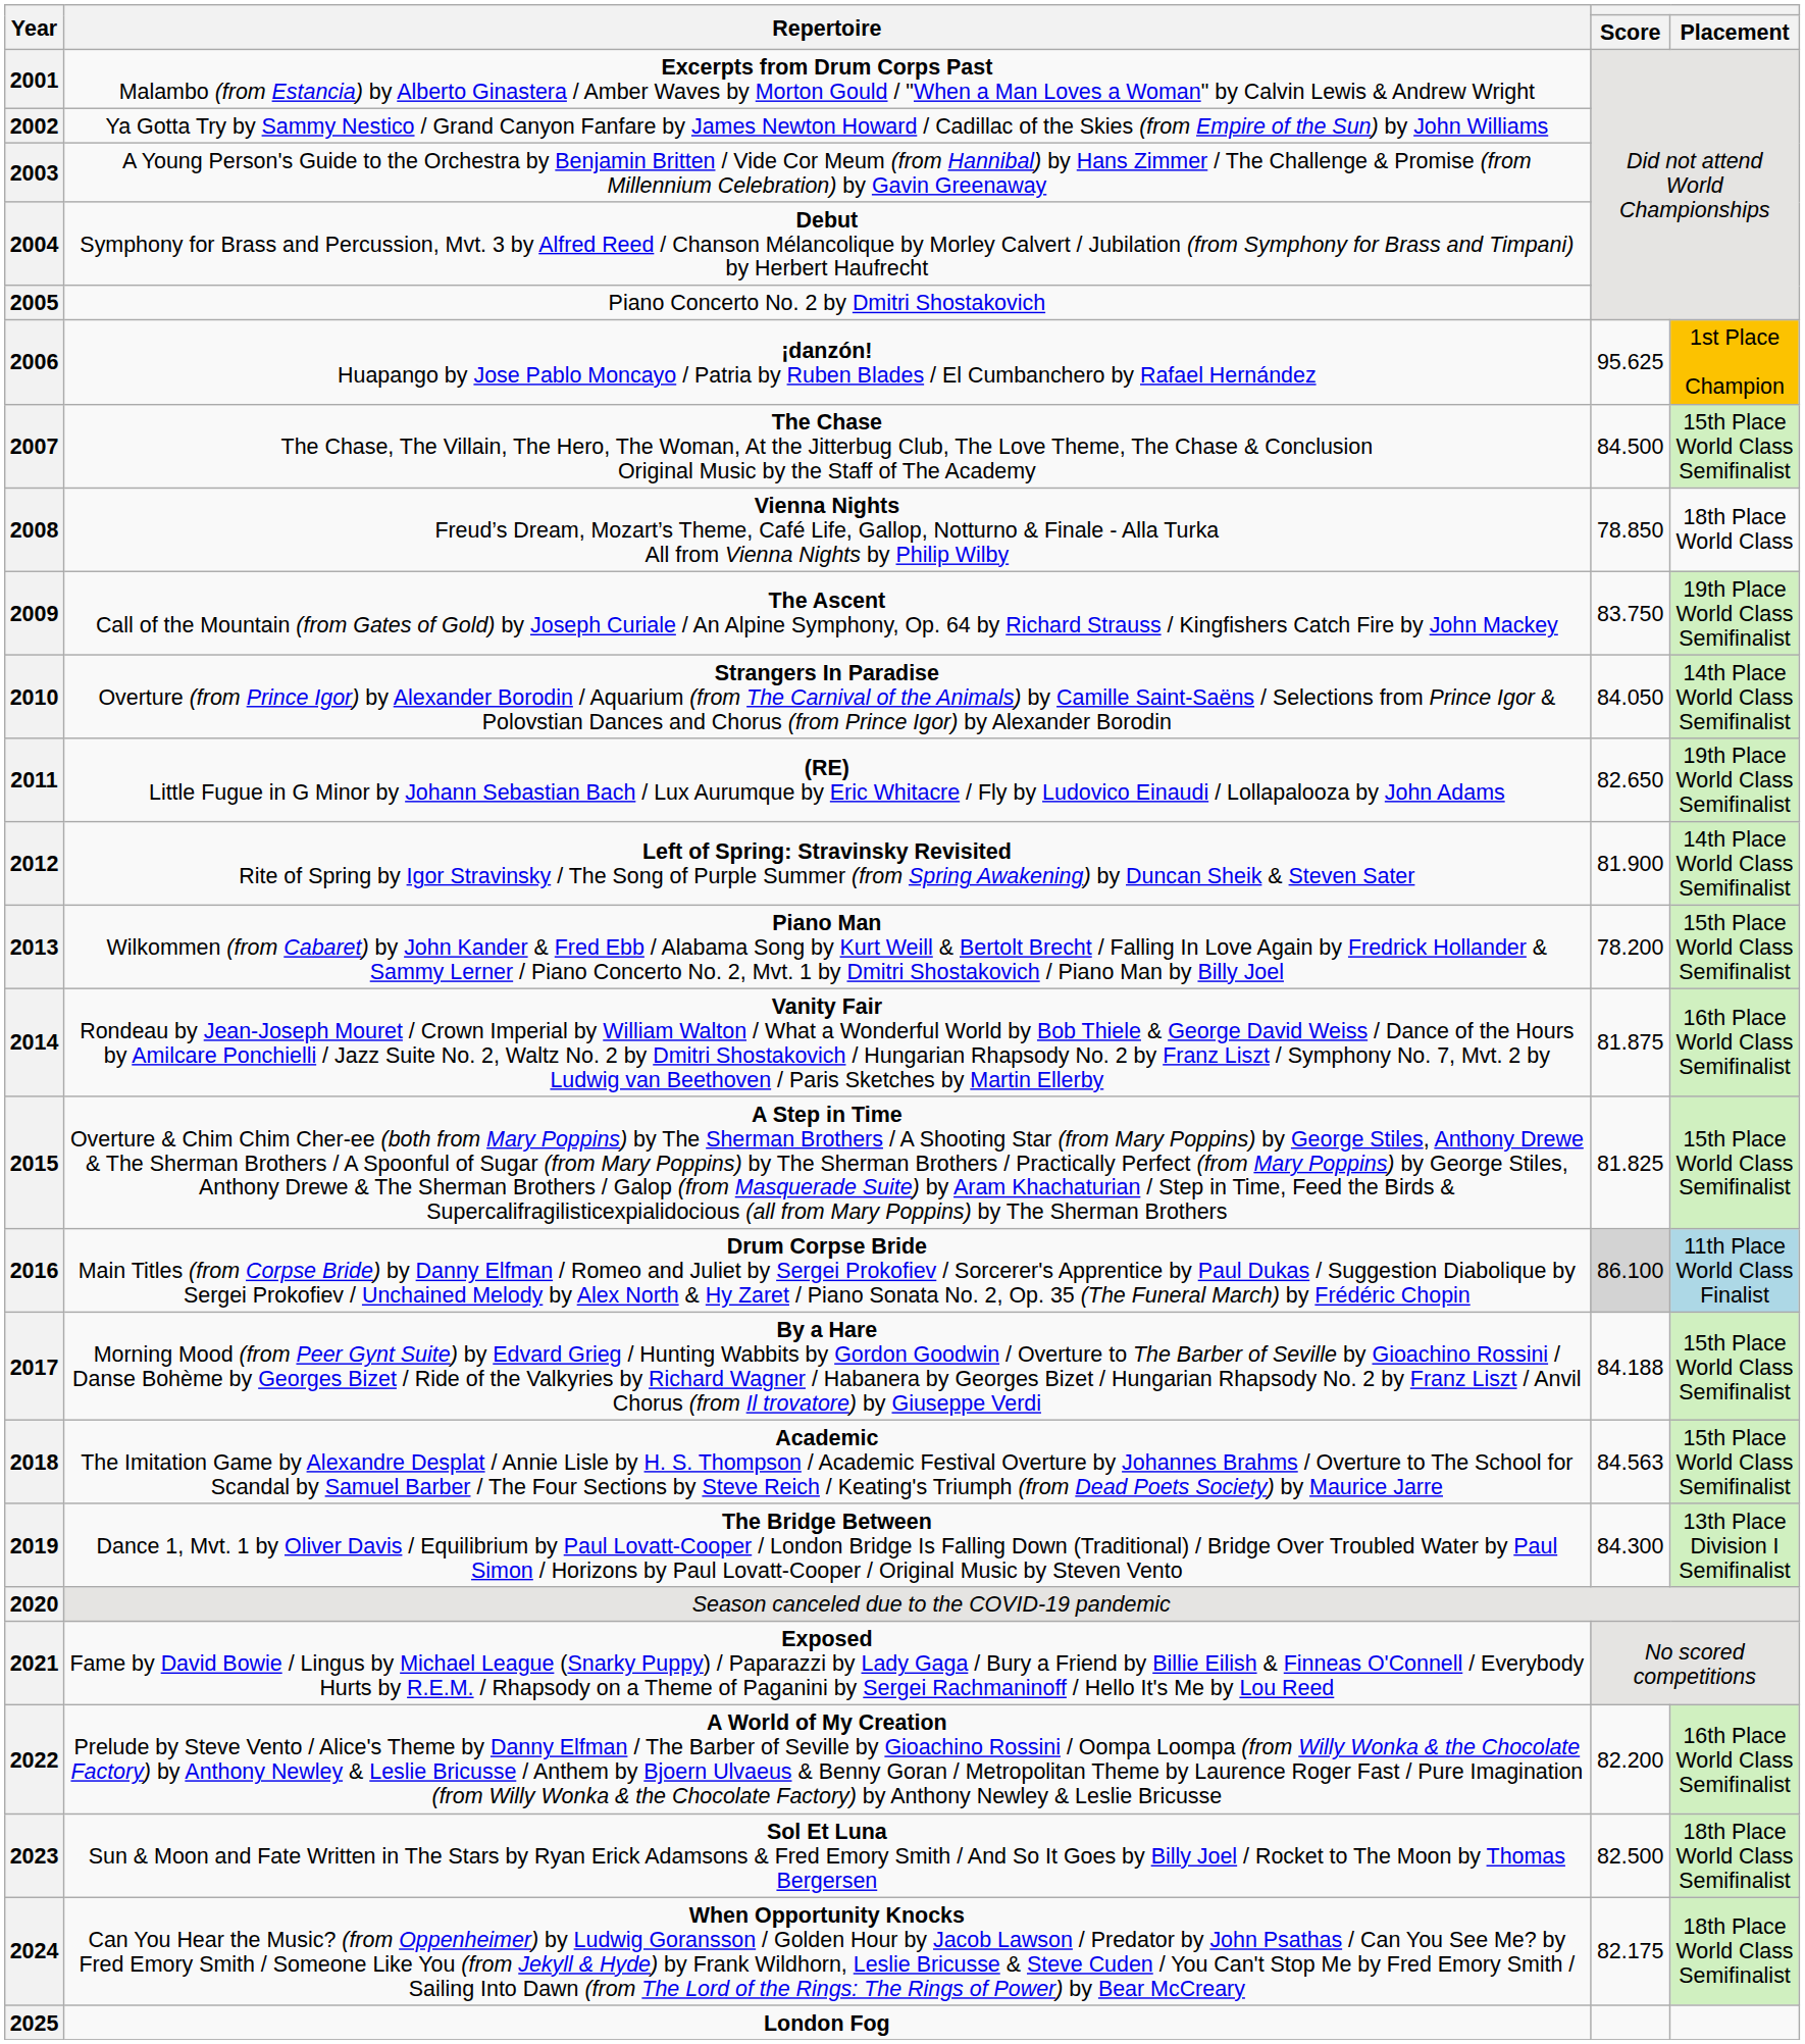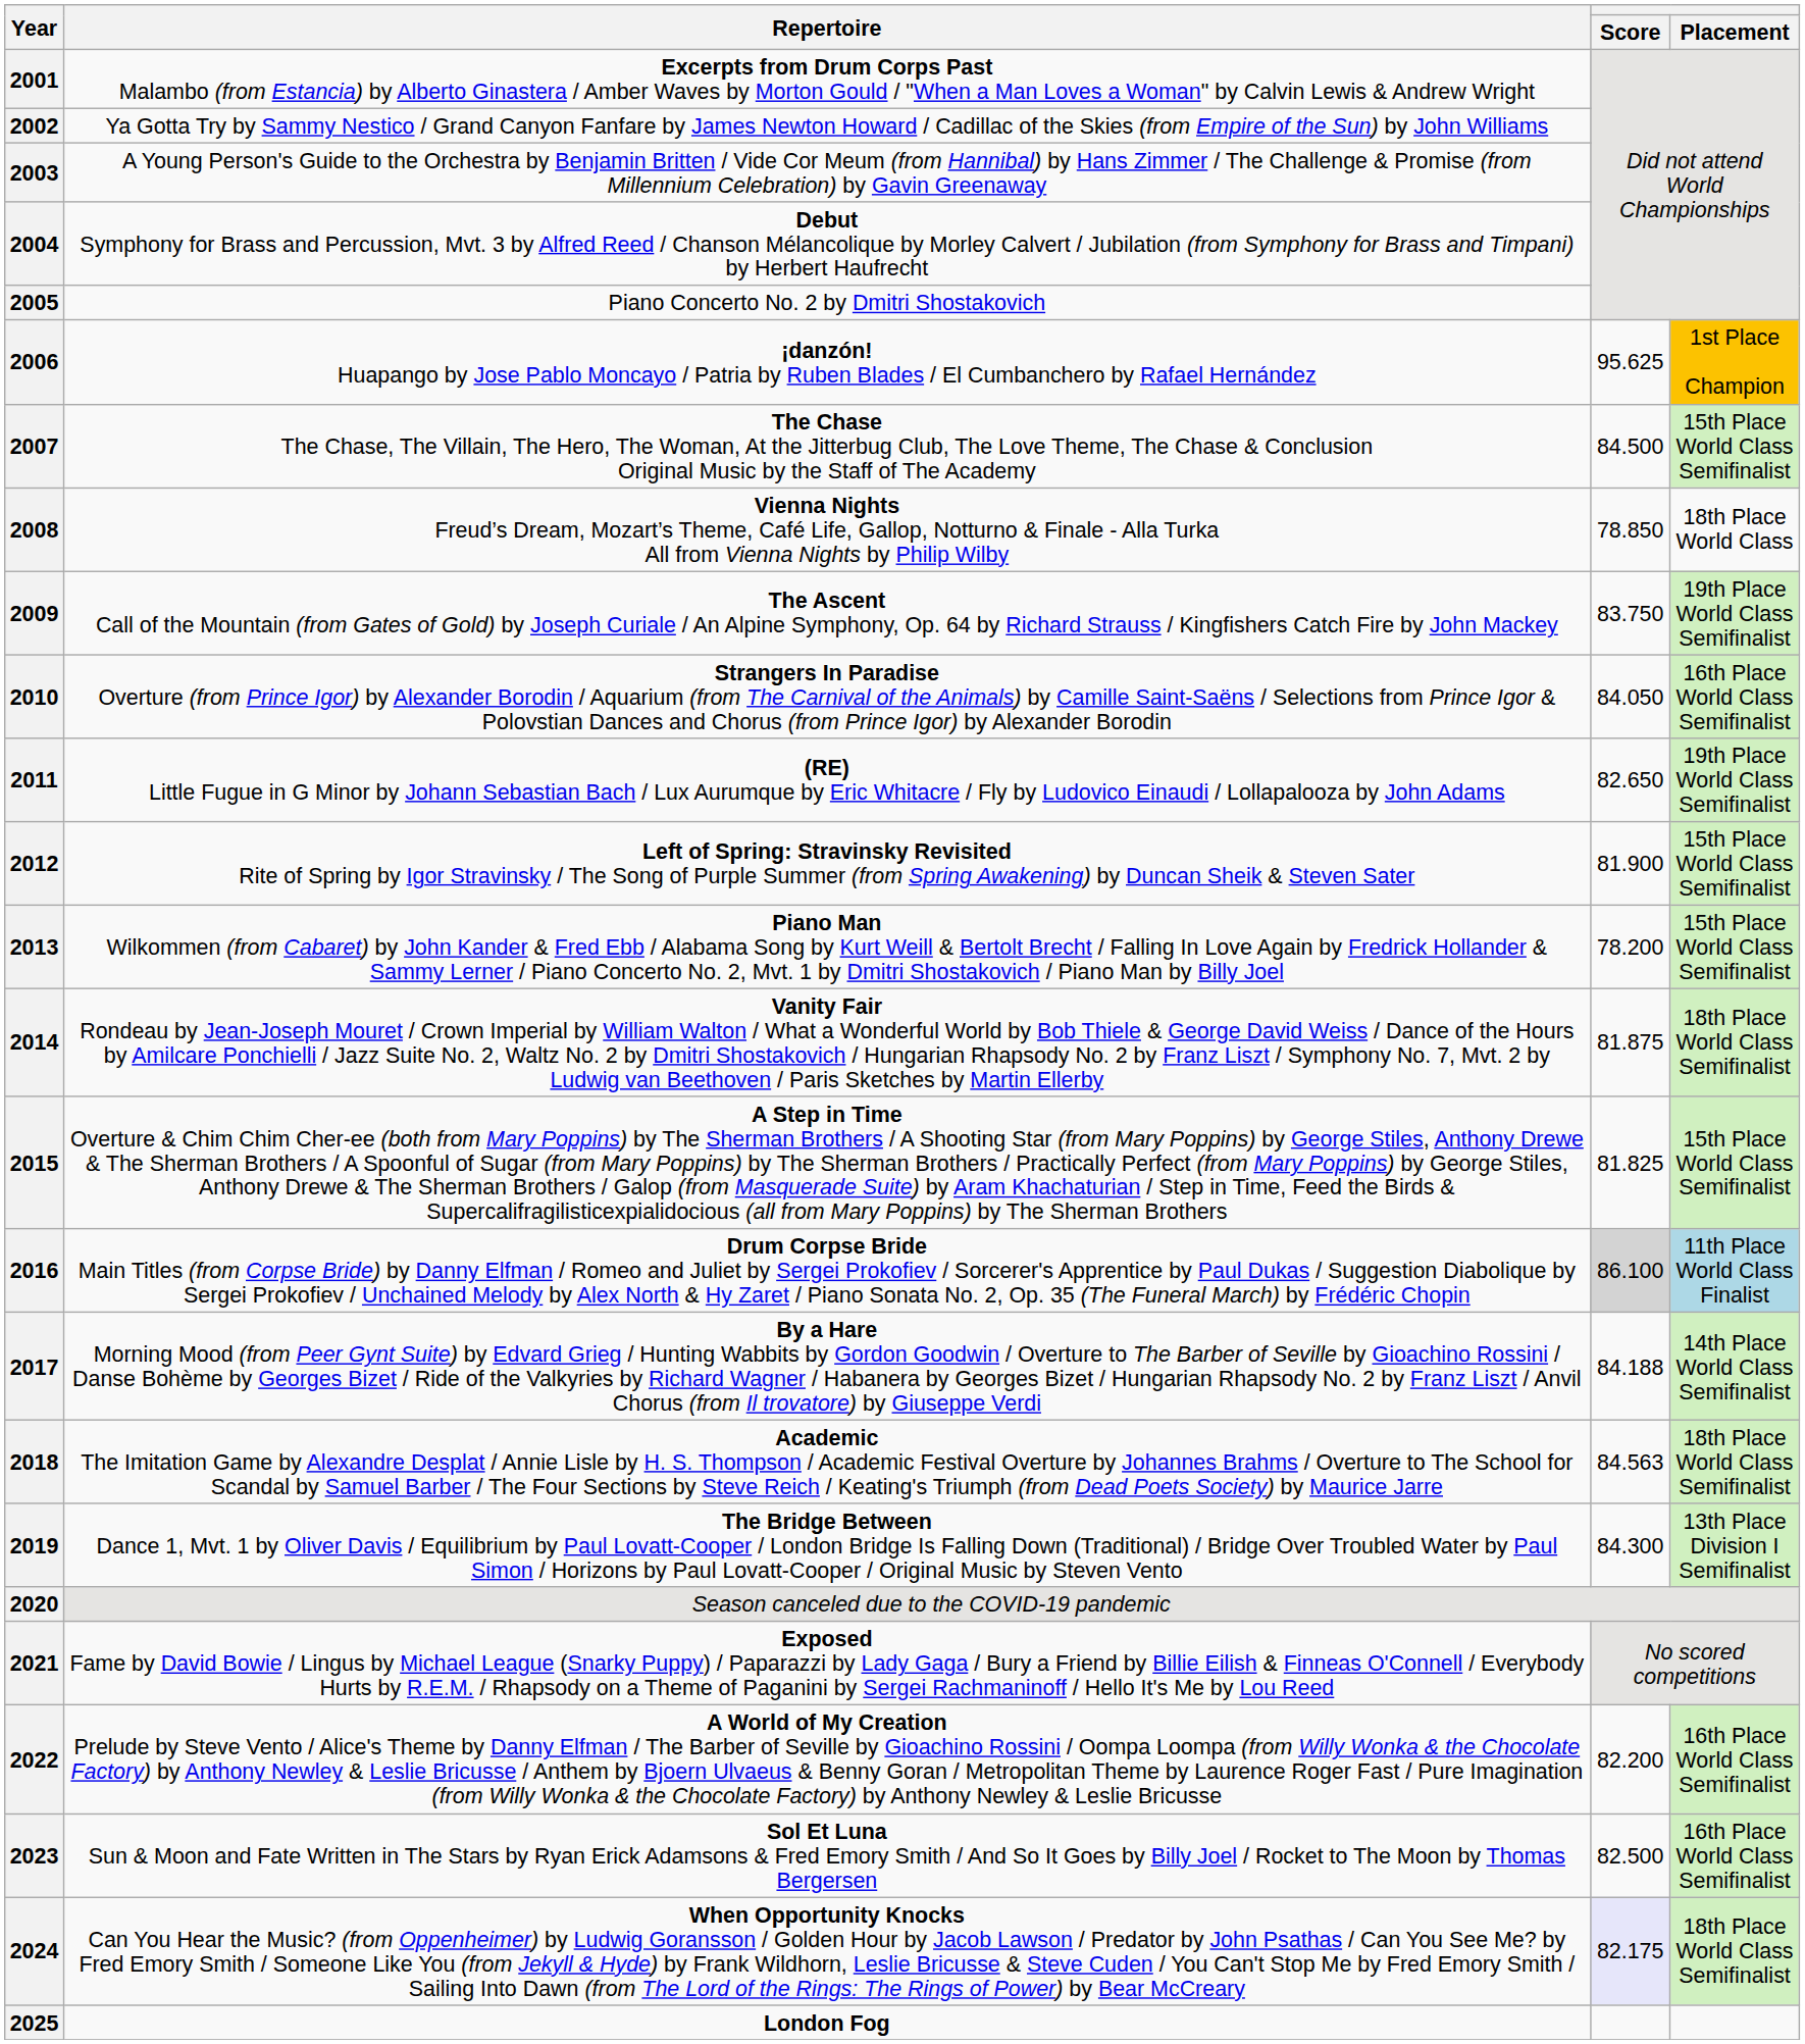2010 | Placement: 14th Place World Class Semifinalist -> 16th Place World Class Semifinalist
2012 | Placement: 14th Place World Class Semifinalist -> 15th Place World Class Semifinalist
2014 | Placement: 16th Place World Class Semifinalist -> 18th Place World Class Semifinalist
2017 | Placement: 15th Place World Class Semifinalist -> 14th Place World Class Semifinalist
2018 | Placement: 15th Place World Class Semifinalist -> 18th Place World Class Semifinalist
2023 | Placement: 18th Place World Class Semifinalist -> 16th Place World Class Semifinalist
2024 | Score: no background -> lavender background
